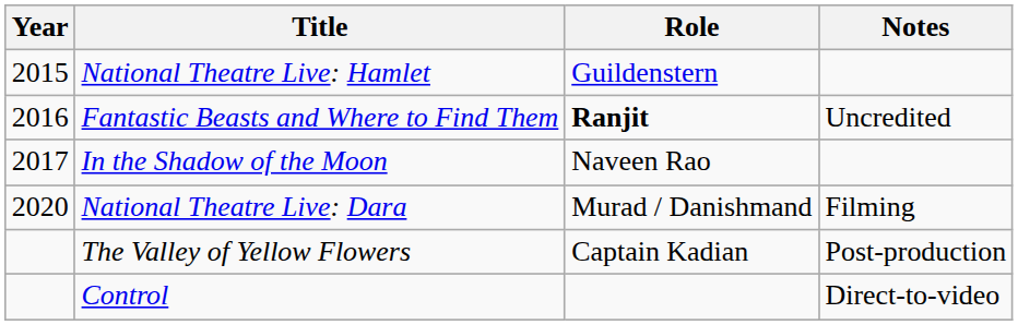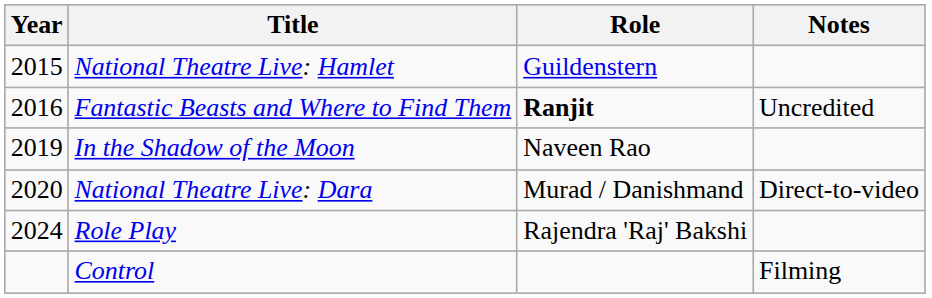In the Shadow of the Moon | Year: 2017 -> 2019
National Theatre Live: Dara | Notes: Filming -> Direct-to-video
+ row: 2024 | Role Play | Rajendra 'Raj' Bakshi
- row: The Valley of Yellow Flowers | Captain Kadian | Post-production
Control | Notes: Direct-to-video -> Filming
